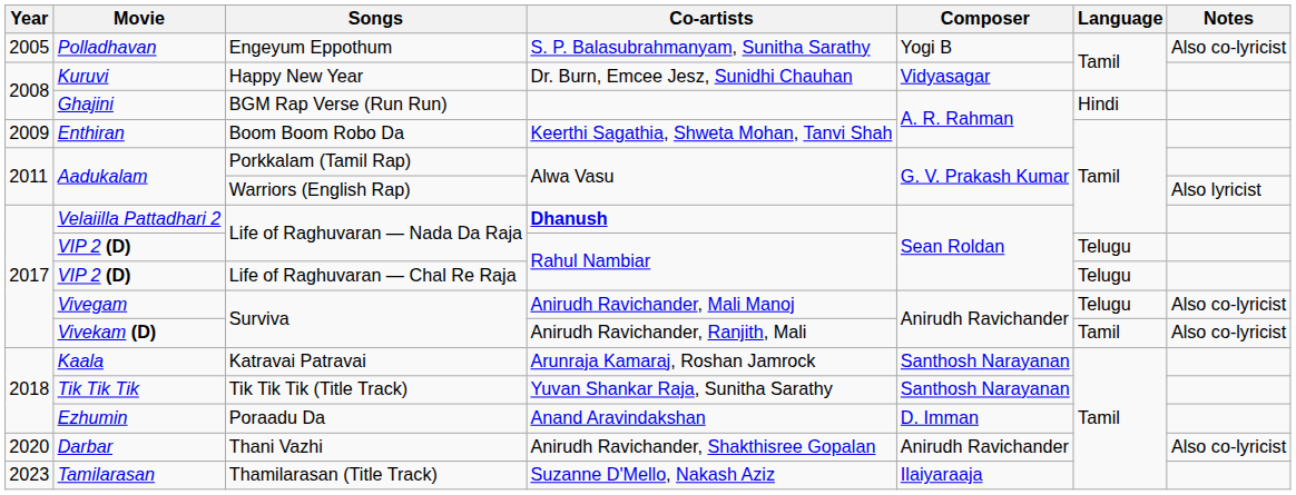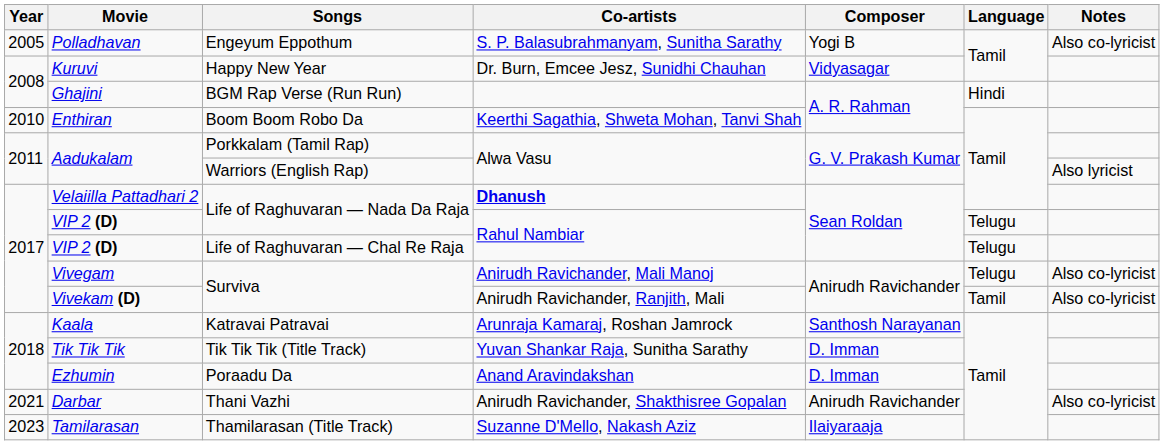Enthiran | Year: 2009 -> 2010
Tik Tik Tik | Composer: Santhosh Narayanan -> D. Imman
Darbar | Year: 2020 -> 2021
